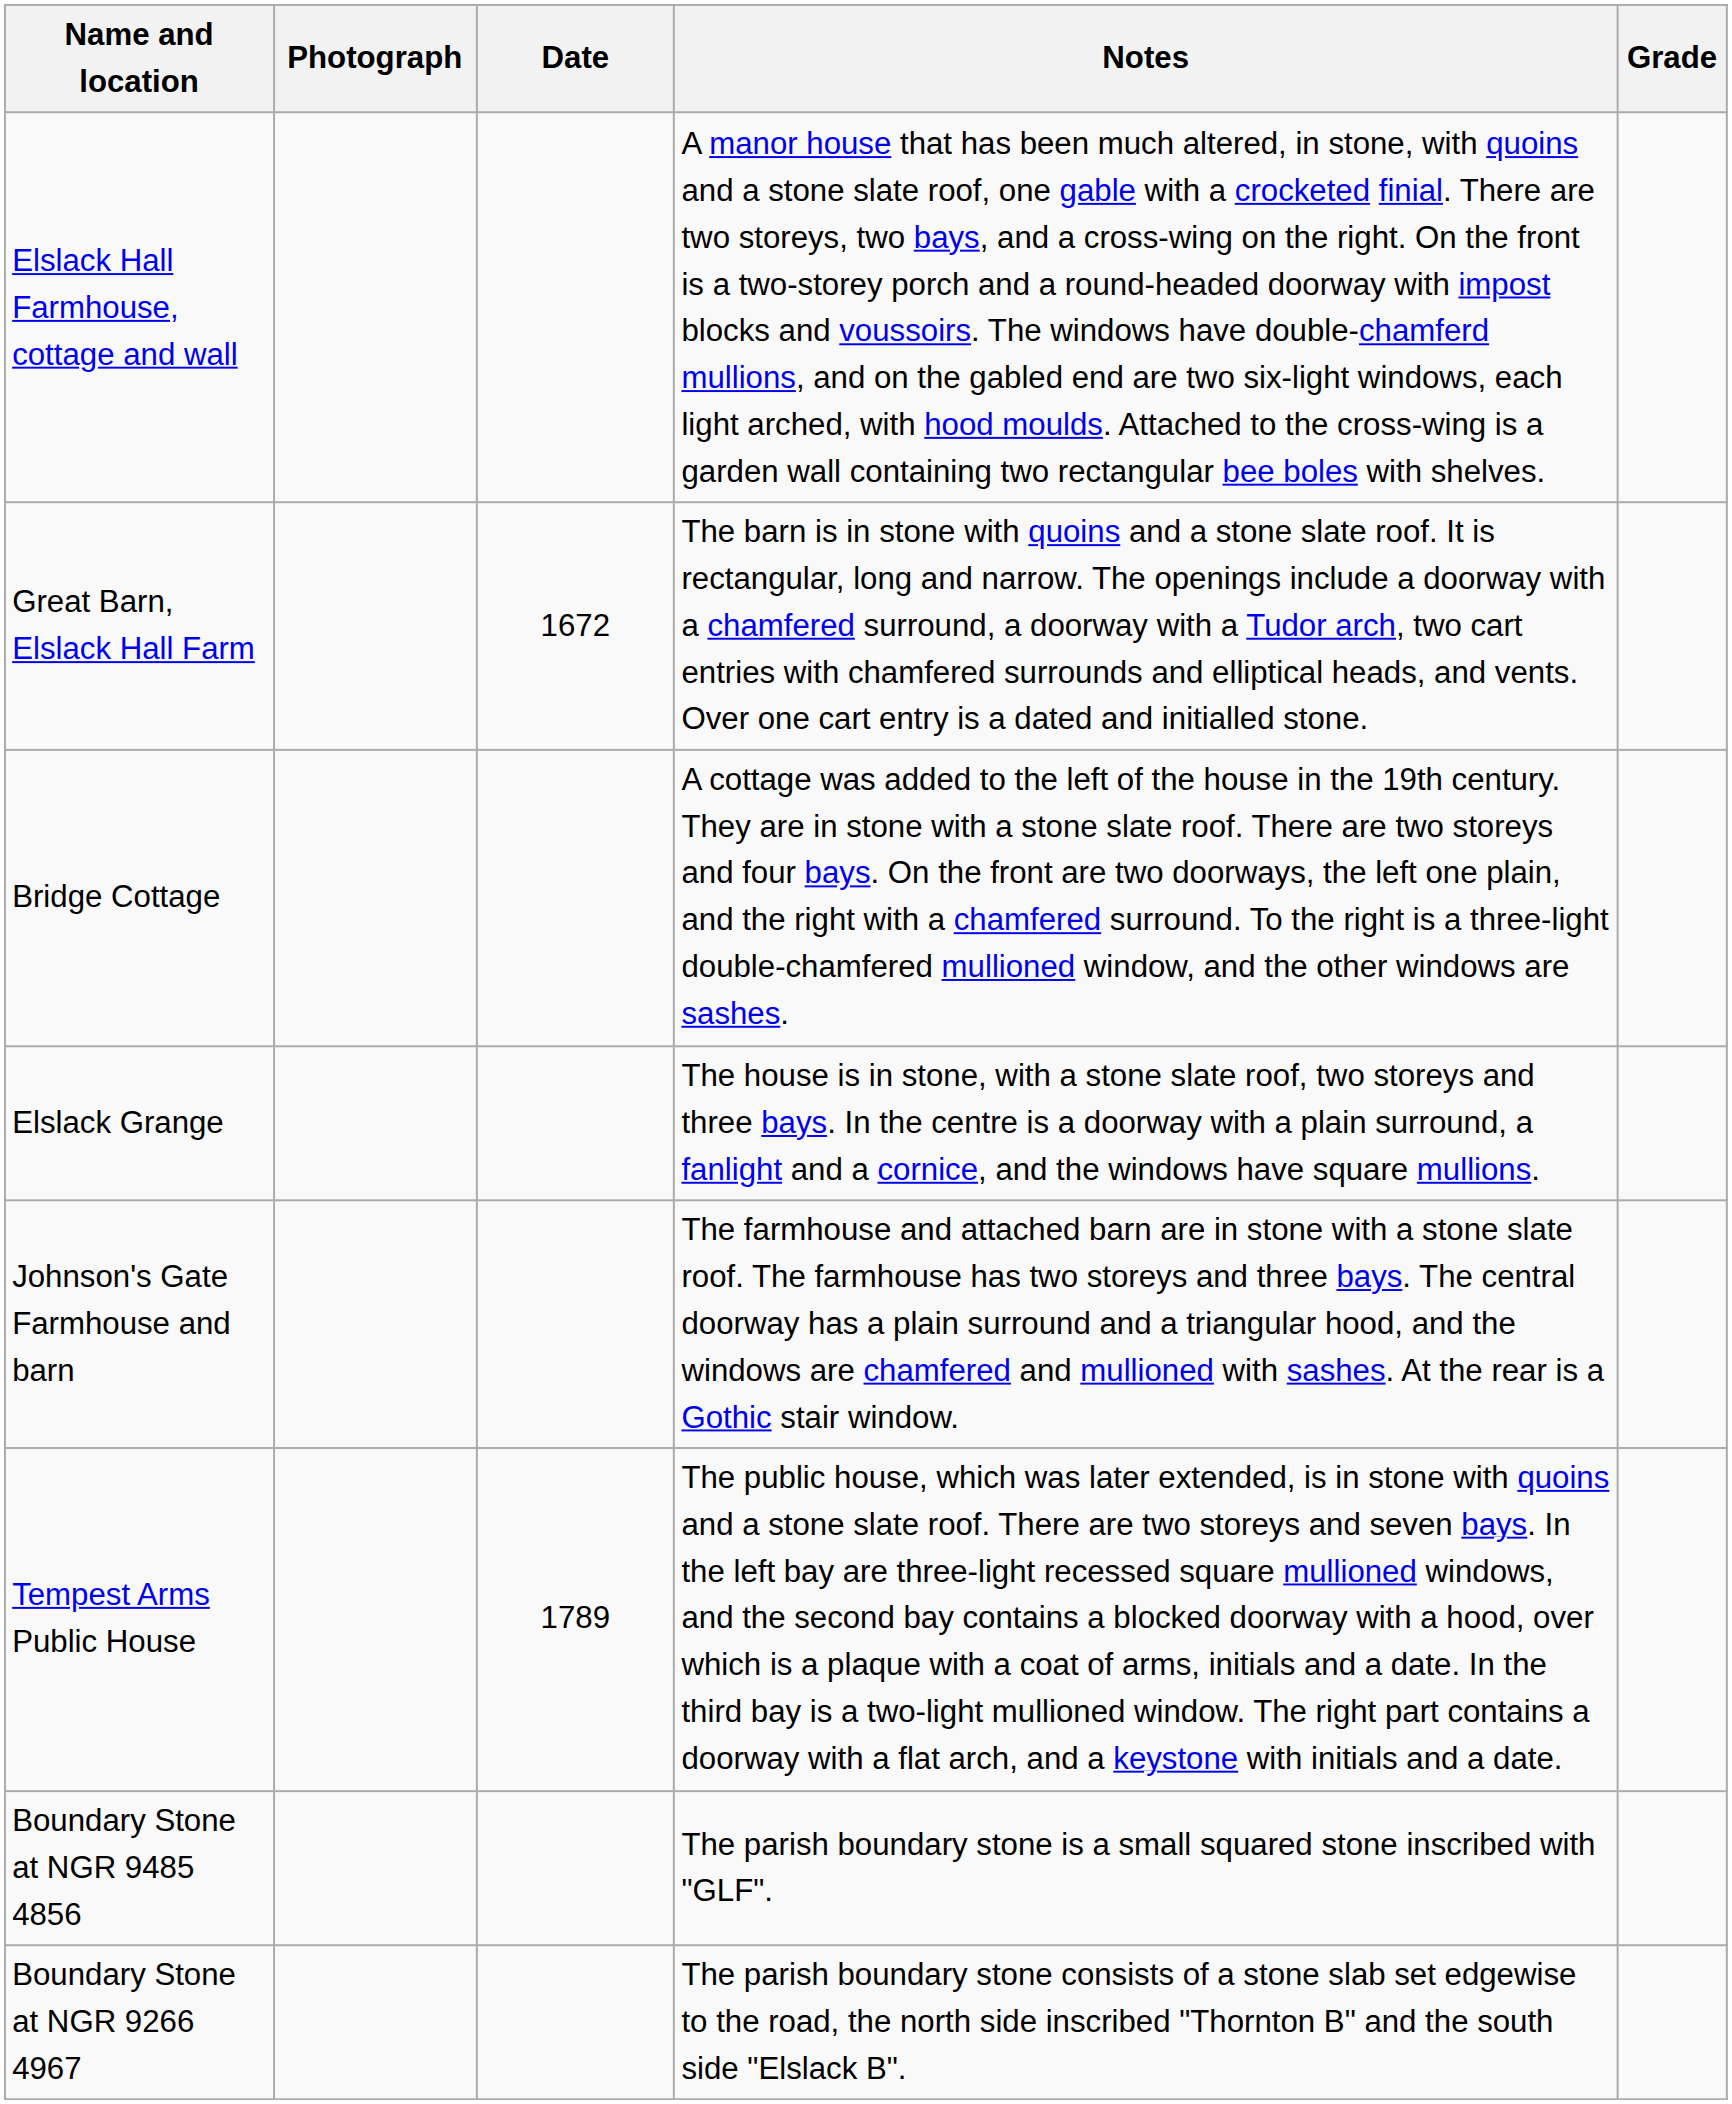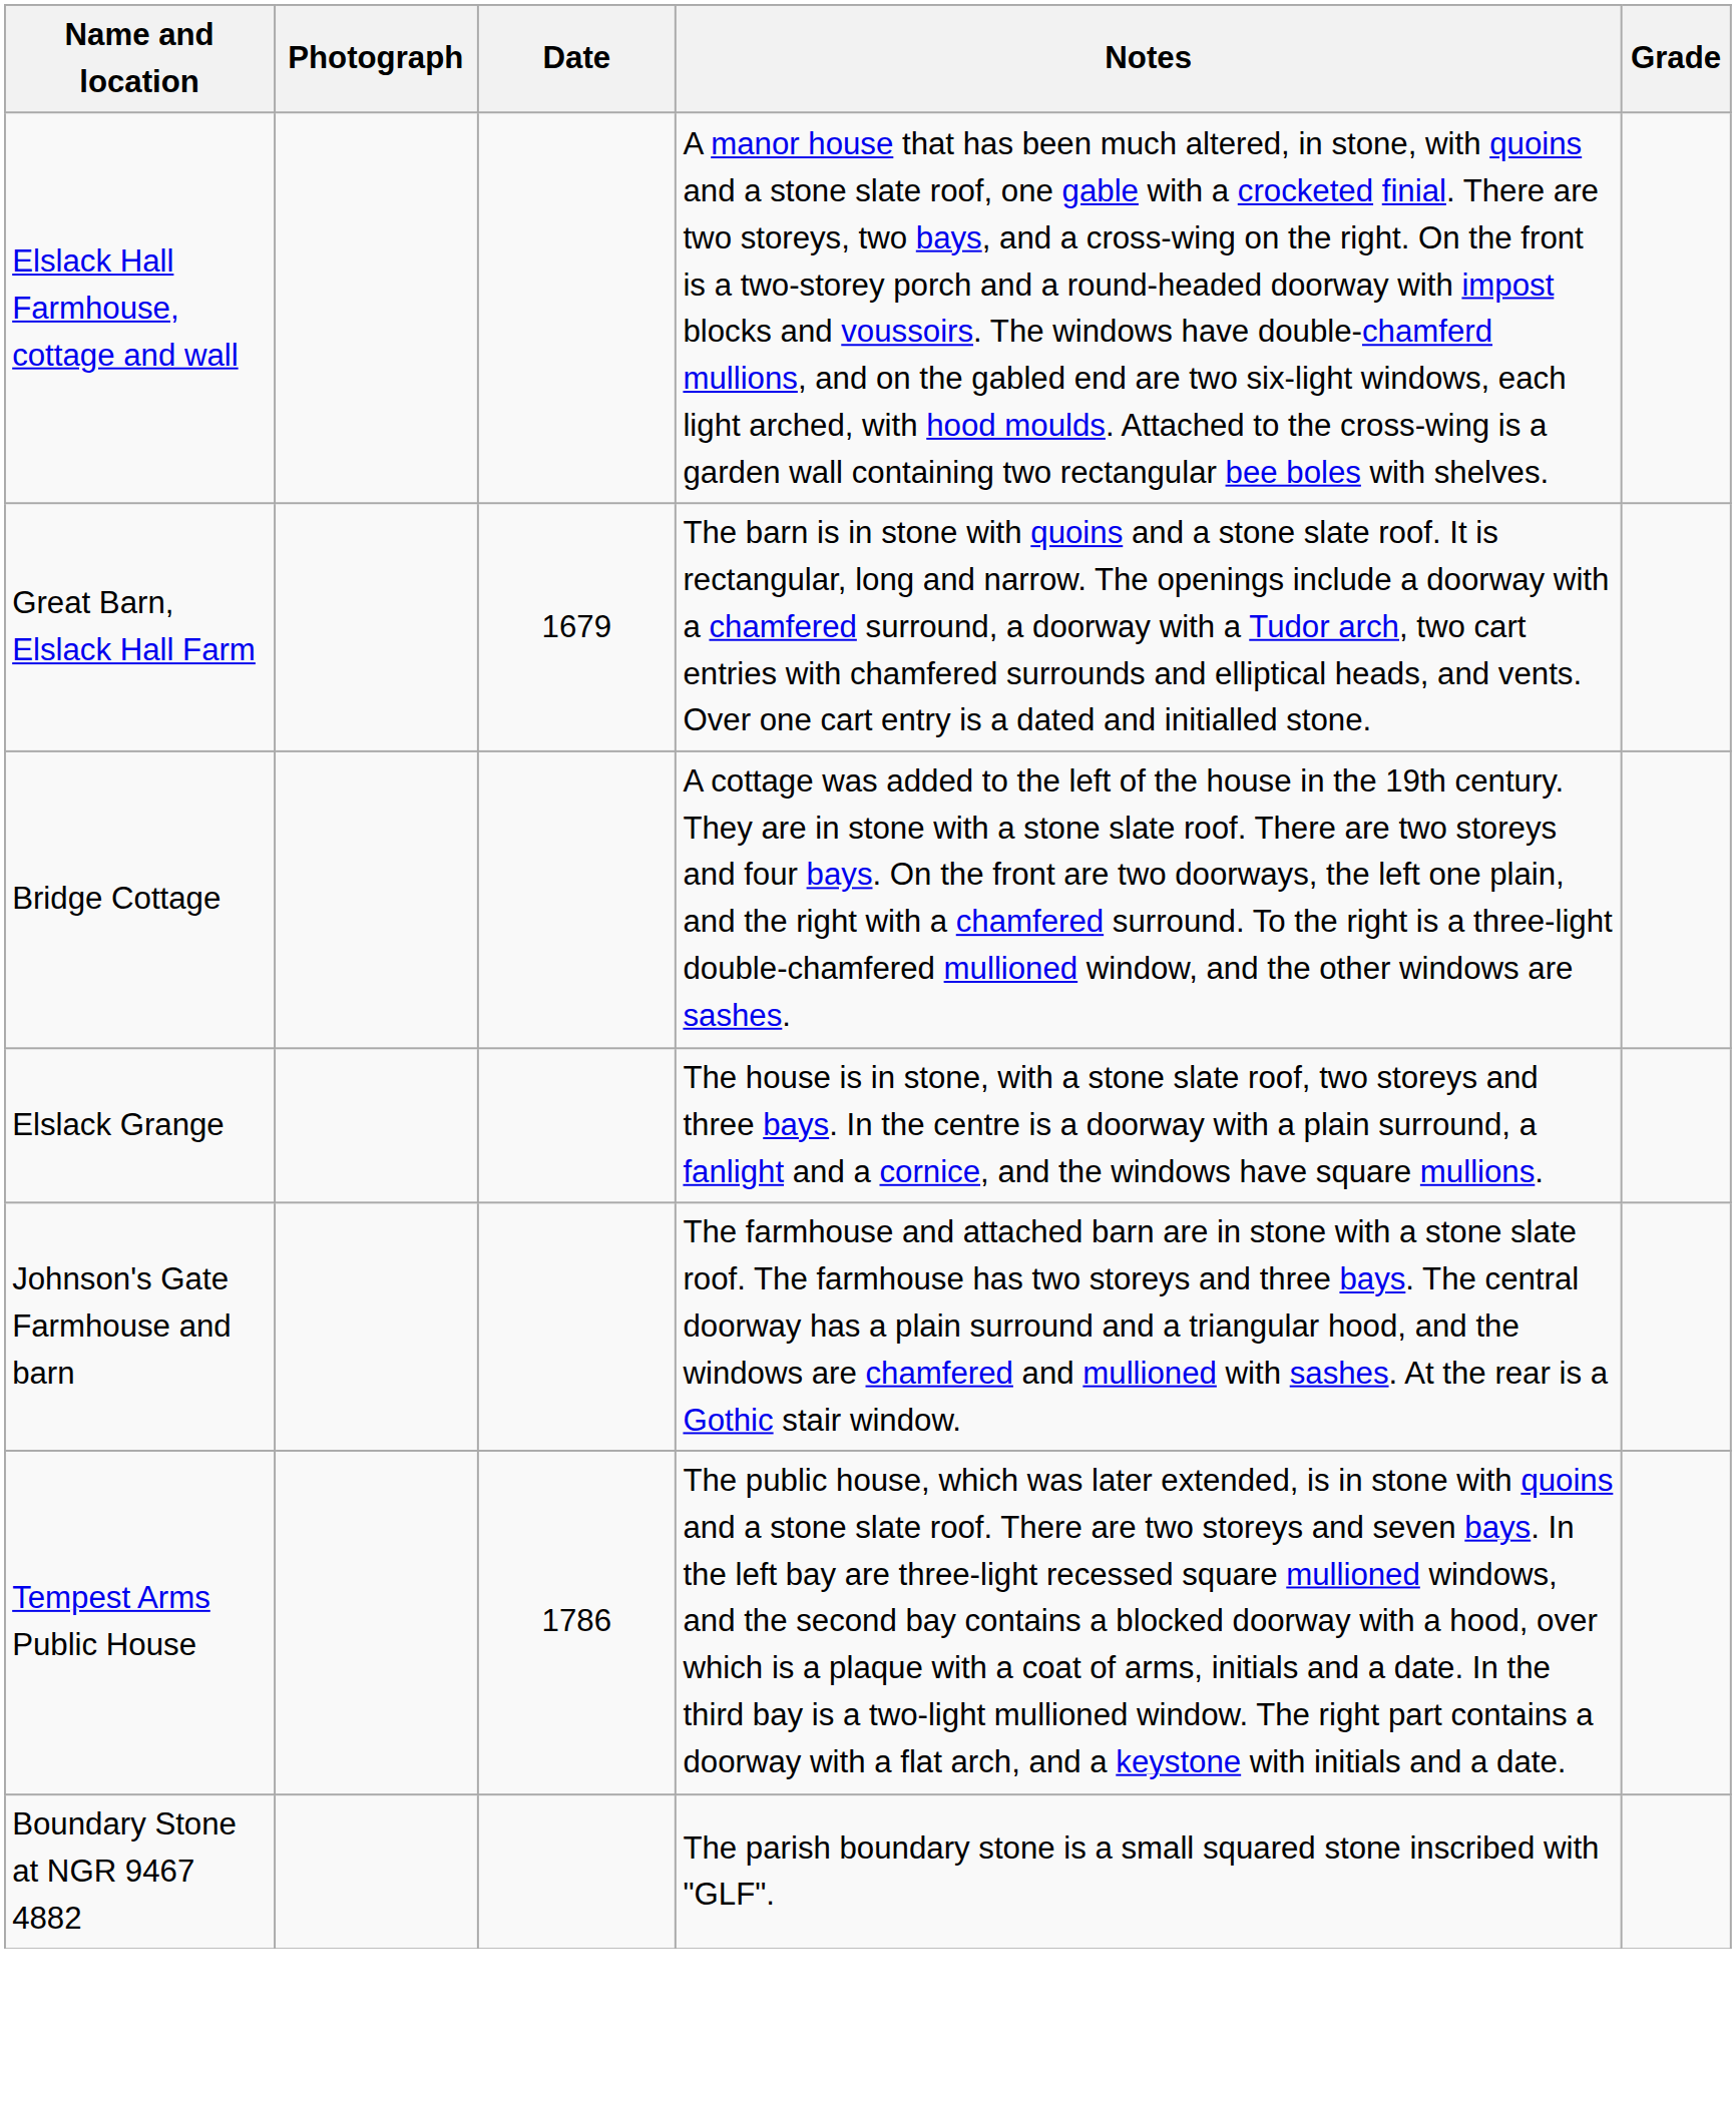Great Barn, Elslack Hall Farm | Date: 1672 -> 1679
Tempest Arms Public House | Date: 1789 -> 1786
+ row: Boundary Stone at NGR 9467 4882 | The parish boundary stone is a small squared stone inscribed with "GLF".
- row: Boundary Stone at NGR 9485 4856 | The parish boundary stone is a small squared stone inscribed with "GLF".
- row: Boundary Stone at NGR 9266 4967 | The parish boundary stone consists of a stone slab set edgewise to the road, the north side inscribed "Thornton B" and the south side "Elslack B".
